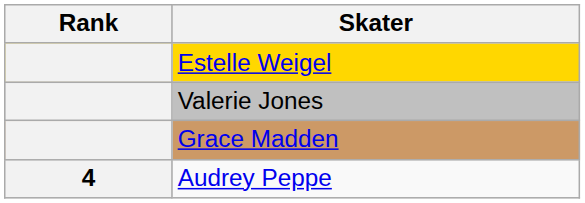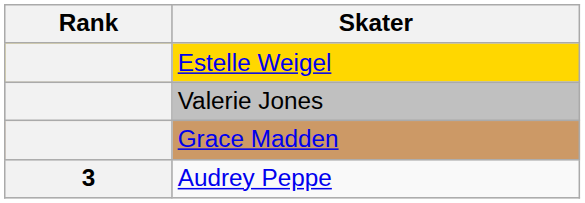Audrey Peppe | Rank: 4 -> 3
